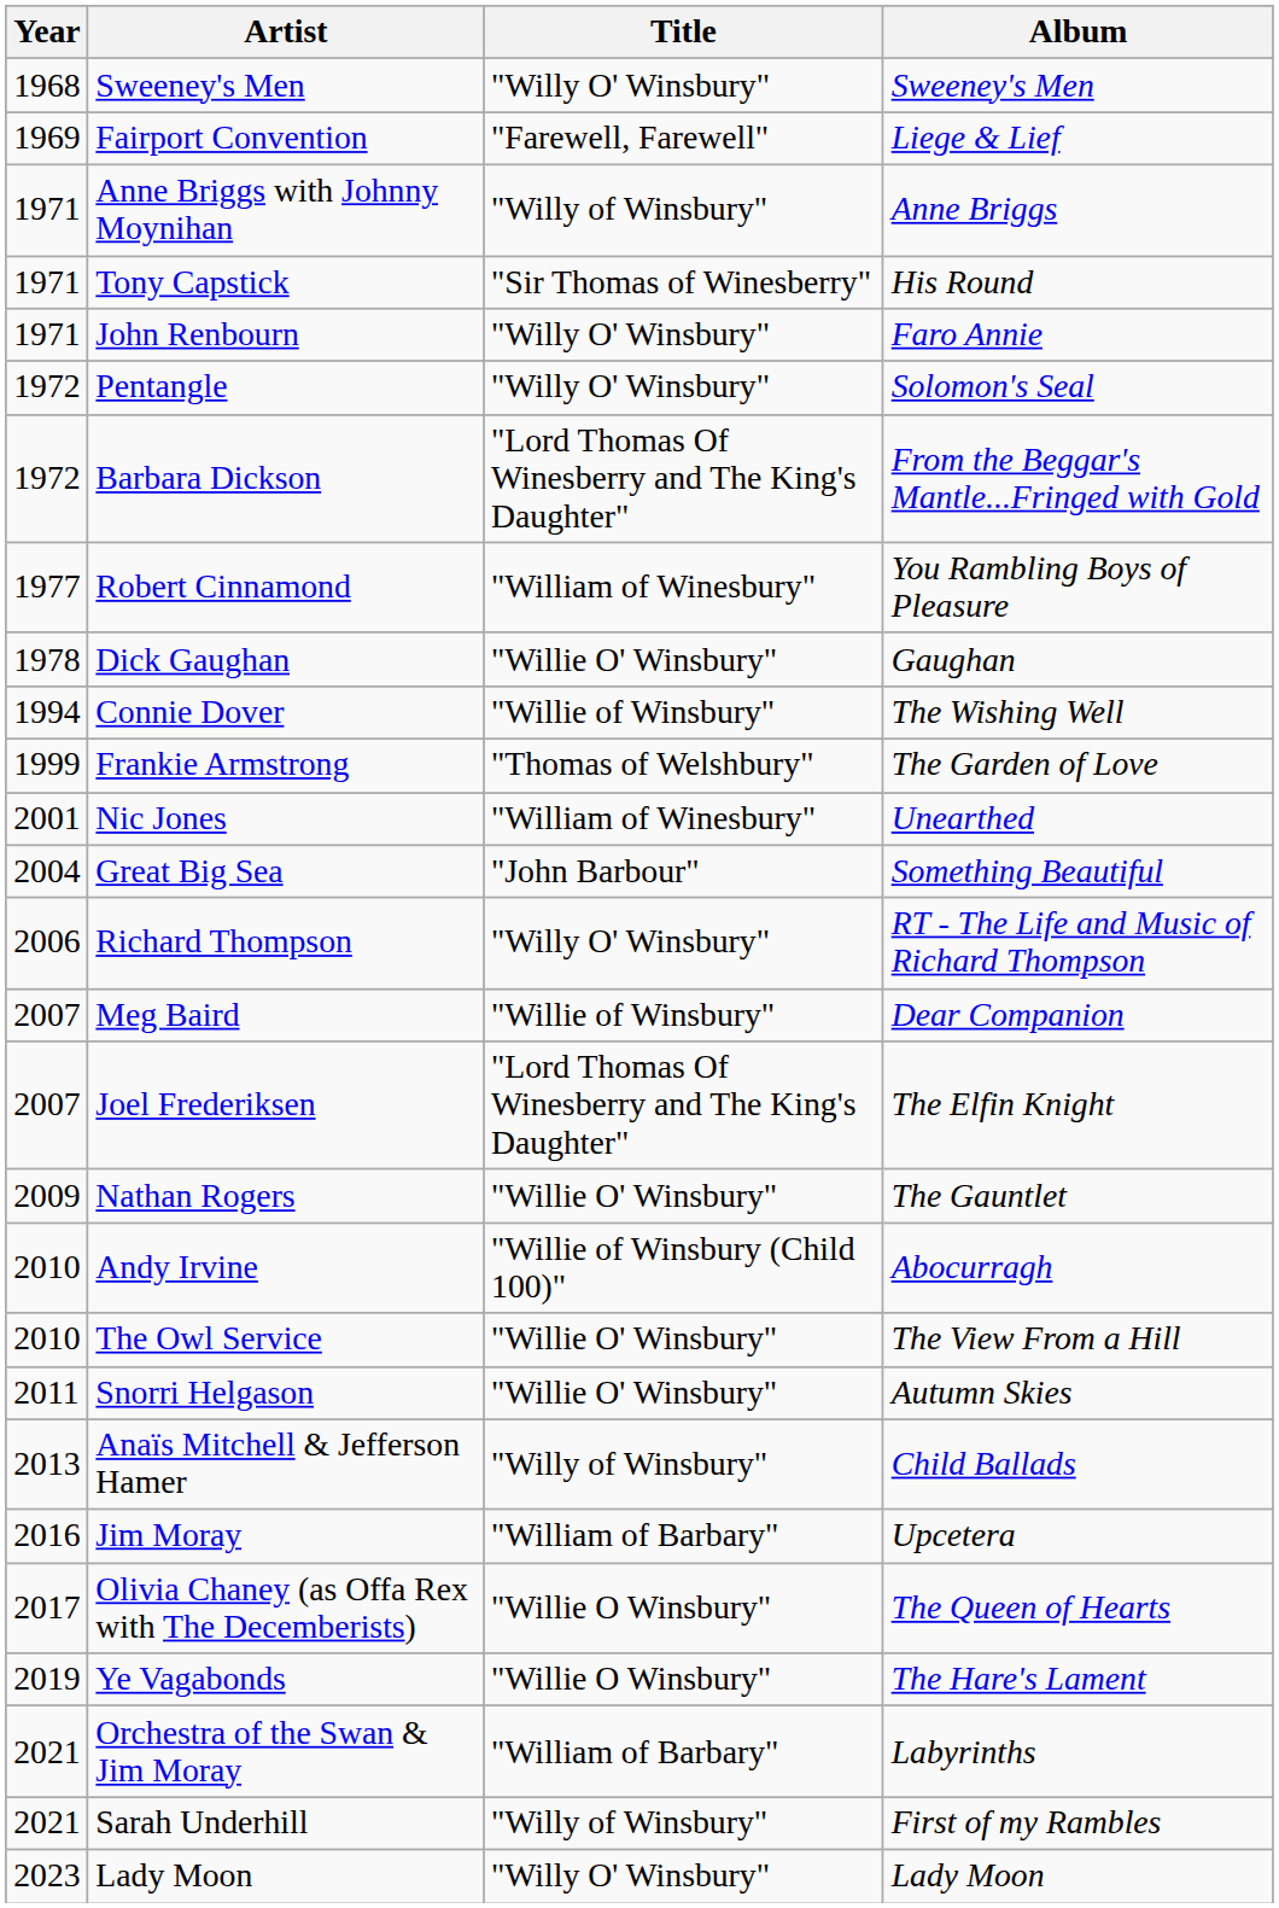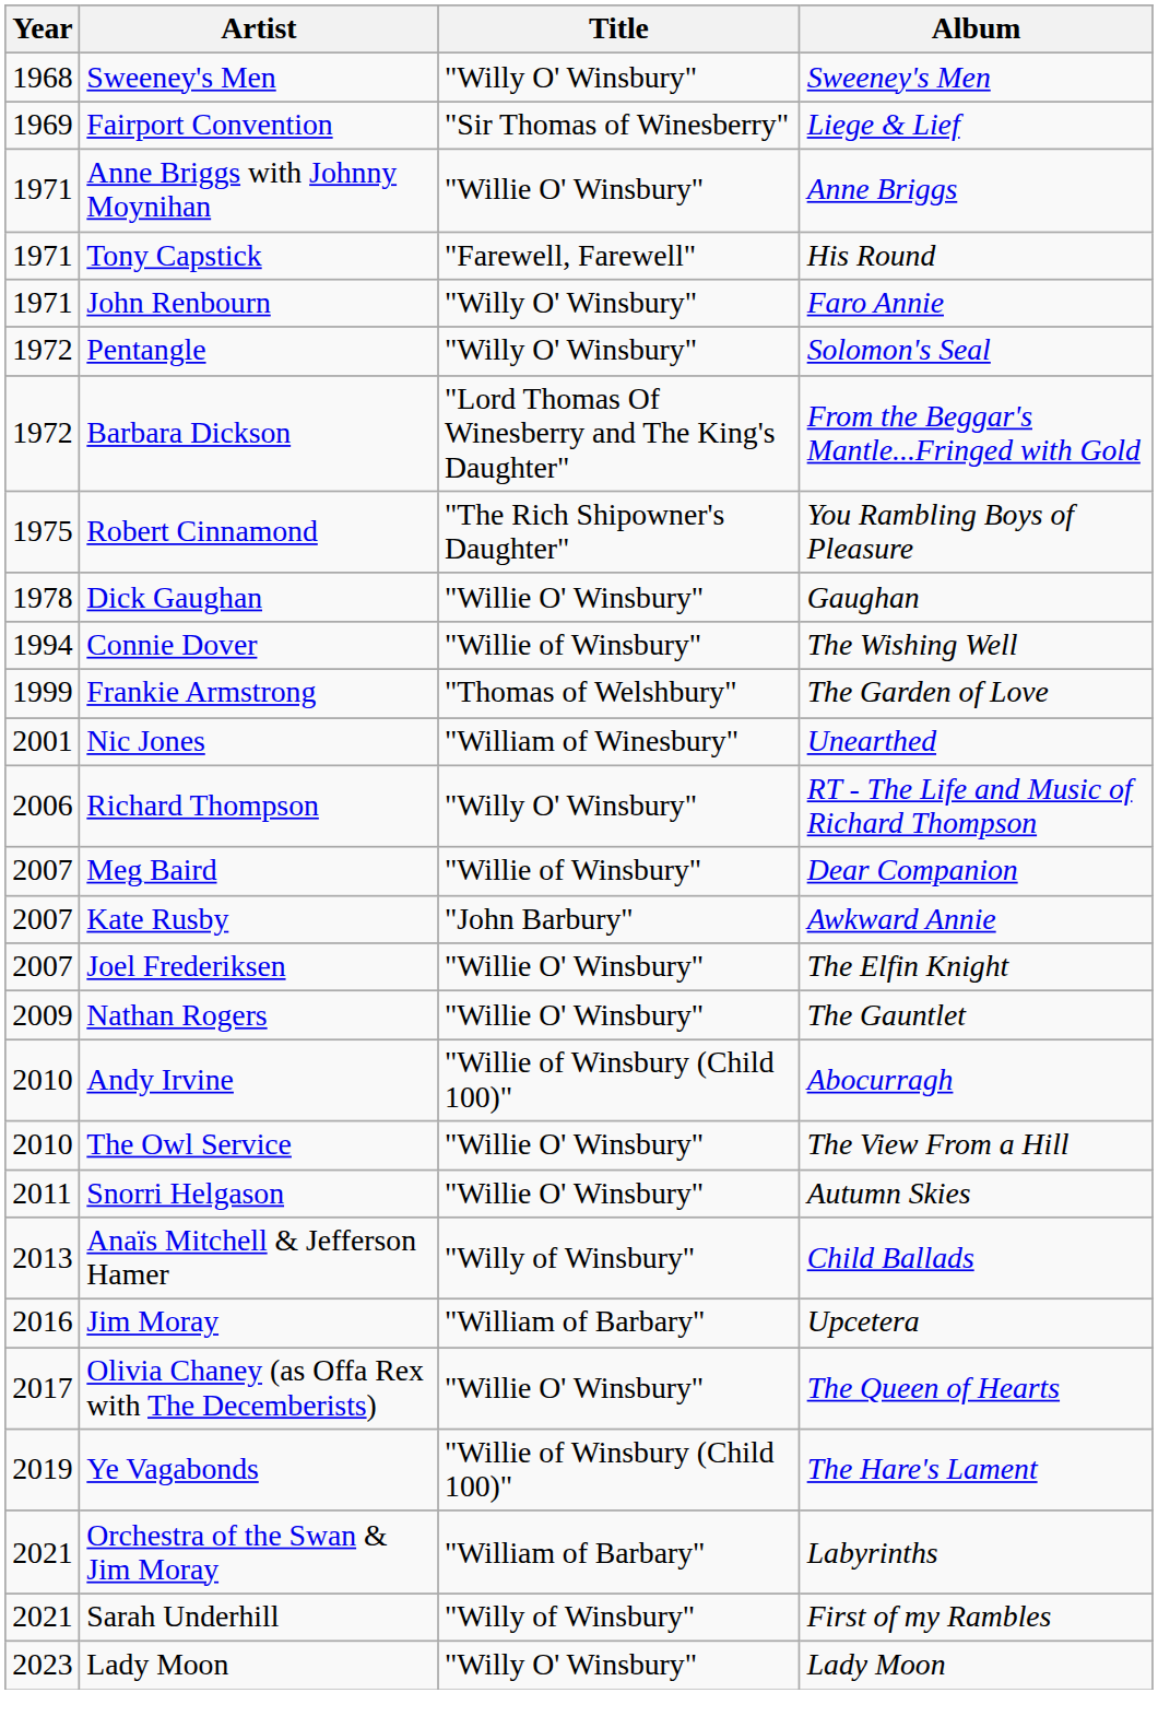Fairport Convention | Title: "Farewell, Farewell" -> "Sir Thomas of Winesberry"
Anne Briggs with Johnny Moynihan | Title: "Willy of Winsbury" -> "Willie O' Winsbury"
Tony Capstick | Title: "Sir Thomas of Winesberry" -> "Farewell, Farewell"
Robert Cinnamond | Year: 1977 -> 1975
Robert Cinnamond | Title: "William of Winesbury" -> "The Rich Shipowner's Daughter"
- row: 2004 | Great Big Sea | "John Barbour" | Something Beautiful
+ row: 2007 | Kate Rusby | "John Barbury" | Awkward Annie
Joel Frederiksen | Title: "Lord Thomas Of Winesberry and The King's Daughter" -> "Willie O' Winsbury"
Olivia Chaney (as Offa Rex with The Decemberists) | Title: "Willie O Winsbury" -> "Willie O' Winsbury"
Ye Vagabonds | Title: "Willie O Winsbury" -> "Willie of Winsbury (Child 100)"
